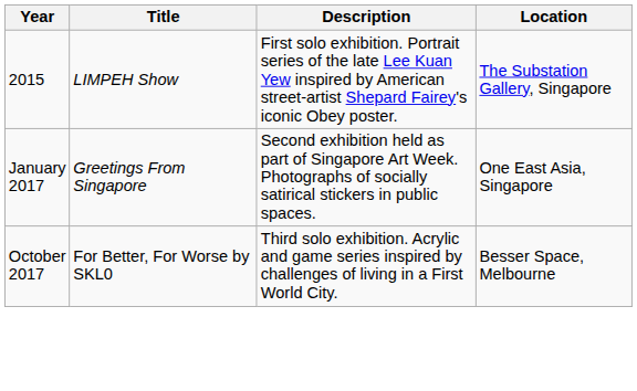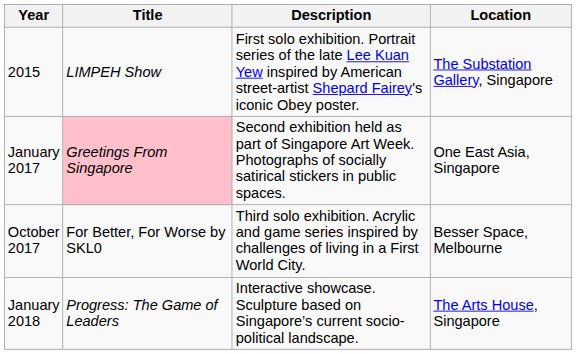January 2017 | Title: no background -> pink background
+ row: January 2018 | Progress: The Game of Leaders | Interactive showcase. Sculpture based on Singapore’s current socio-political landscape. | The Arts House, Singapore
